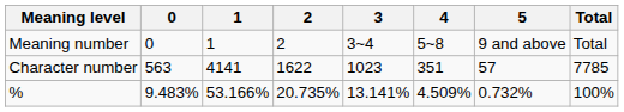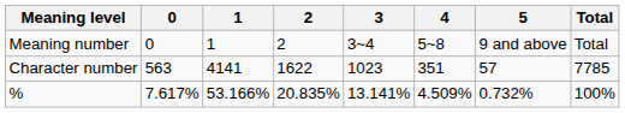% | 0: 9.483% -> 7.617%
% | 2: 20.735% -> 20.835%
